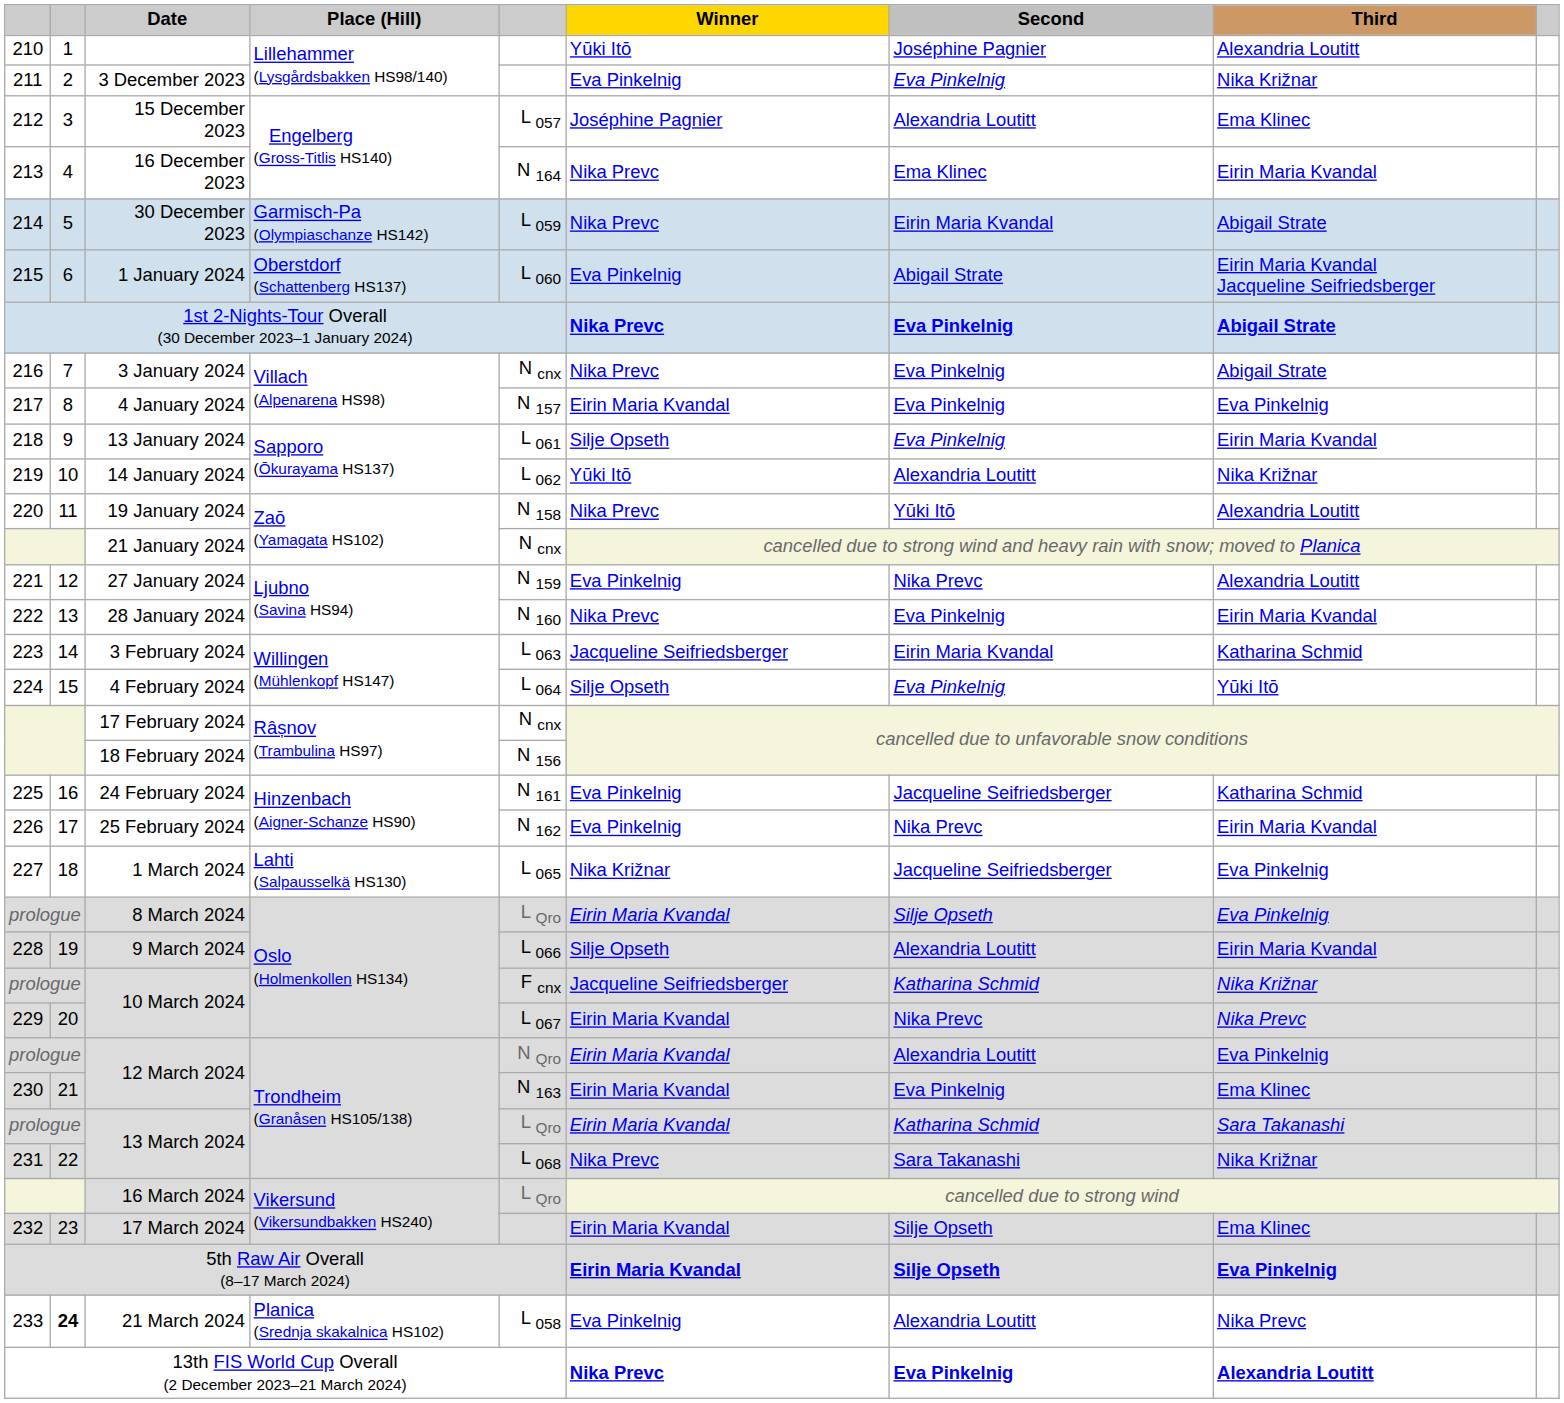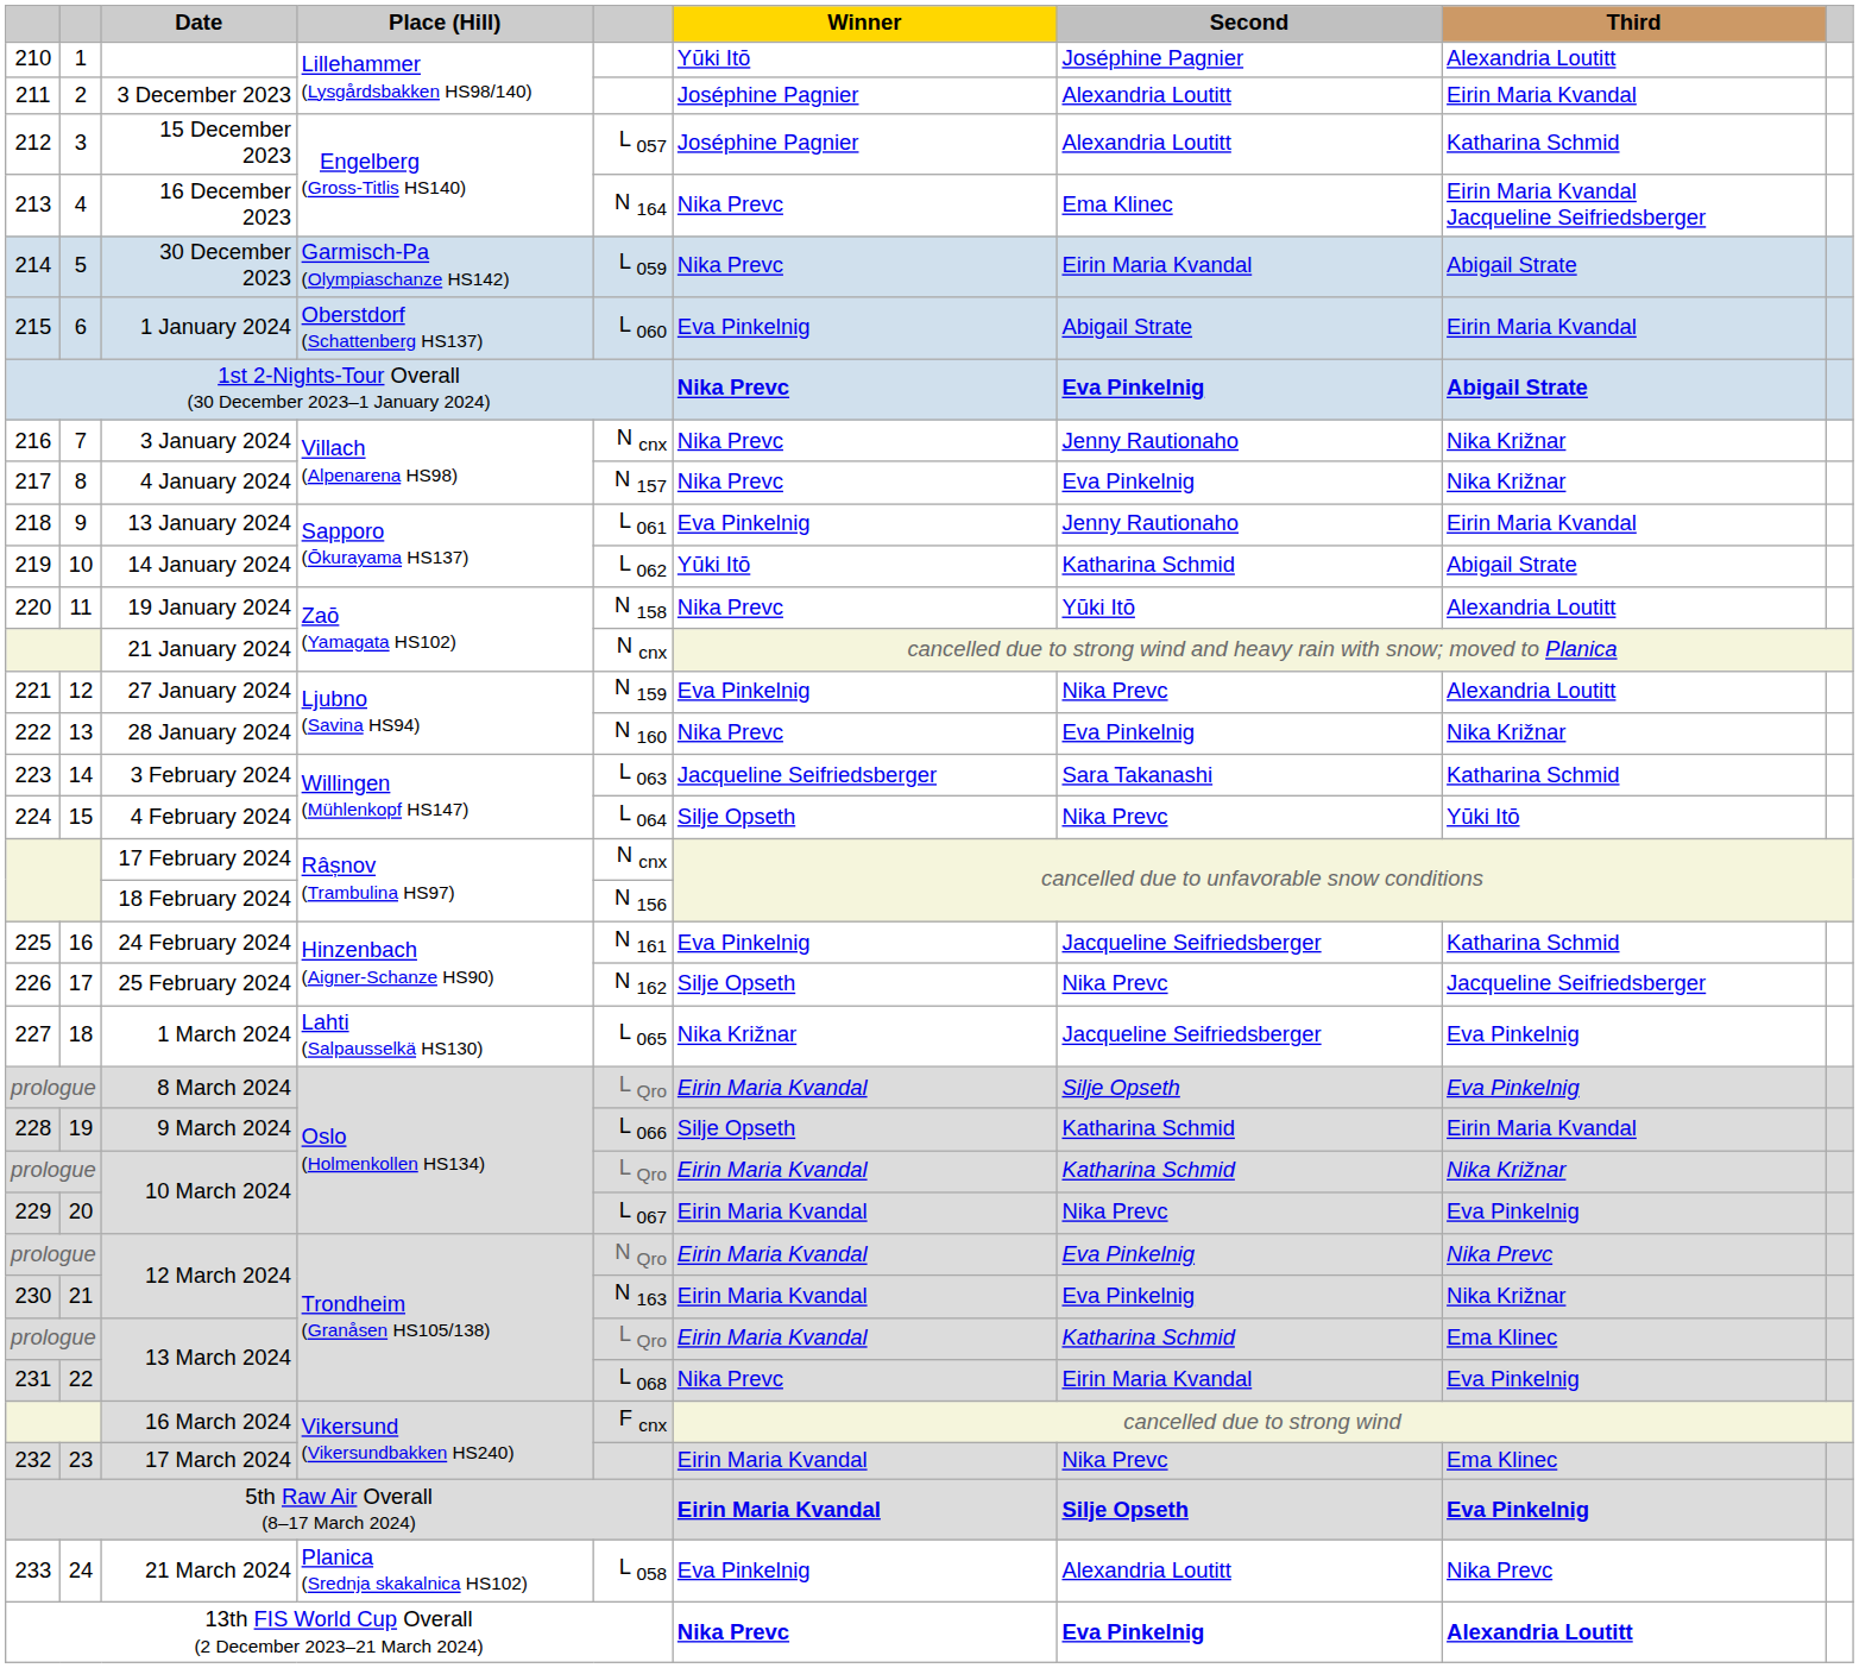3 December 2023 | Winner: Eva Pinkelnig -> Joséphine Pagnier
3 December 2023 | Second: Eva Pinkelnig -> Alexandria Loutitt
3 December 2023 | Third: Nika Križnar -> Eirin Maria Kvandal
15 December 2023 | Third: Ema Klinec -> Katharina Schmid
16 December 2023 | Third: Eirin Maria Kvandal -> Eirin Maria Kvandal Jacqueline Seifriedsberger
1 January 2024 | Third: Eirin Maria Kvandal Jacqueline Seifriedsberger -> Eirin Maria Kvandal
3 January 2024 | Second: Eva Pinkelnig -> Jenny Rautionaho
3 January 2024 | Third: Abigail Strate -> Nika Križnar
4 January 2024 | Winner: Eirin Maria Kvandal -> Nika Prevc
4 January 2024 | Third: Eva Pinkelnig -> Nika Križnar
13 January 2024 | Winner: Silje Opseth -> Eva Pinkelnig
13 January 2024 | Second: Eva Pinkelnig -> Jenny Rautionaho
14 January 2024 | Second: Alexandria Loutitt -> Katharina Schmid
14 January 2024 | Third: Nika Križnar -> Abigail Strate
28 January 2024 | Third: Eirin Maria Kvandal -> Nika Križnar
3 February 2024 | Second: Eirin Maria Kvandal -> Sara Takanashi
4 February 2024 | Second: Eva Pinkelnig -> Nika Prevc
25 February 2024 | Winner: Eva Pinkelnig -> Silje Opseth
25 February 2024 | Third: Eirin Maria Kvandal -> Jacqueline Seifriedsberger
9 March 2024 | Second: Alexandria Loutitt -> Katharina Schmid
prologue / 10 March 2024 | column 5: F cnx -> L Qro
prologue / 10 March 2024 | Winner: Jacqueline Seifriedsberger -> Eirin Maria Kvandal
229 / 10 March 2024 | Third: Nika Prevc -> Eva Pinkelnig
prologue / 12 March 2024 | Second: Alexandria Loutitt -> Eva Pinkelnig
prologue / 12 March 2024 | Third: Eva Pinkelnig -> Nika Prevc
230 / 12 March 2024 | Third: Ema Klinec -> Nika Križnar
prologue / 13 March 2024 | Third: Sara Takanashi -> Ema Klinec
231 / 13 March 2024 | Second: Sara Takanashi -> Eirin Maria Kvandal
231 / 13 March 2024 | Third: Nika Križnar -> Eva Pinkelnig
16 March 2024 | column 5: L Qro -> F cnx
17 March 2024 | Second: Silje Opseth -> Nika Prevc
21 March 2024 | column 2: bold -> normal
